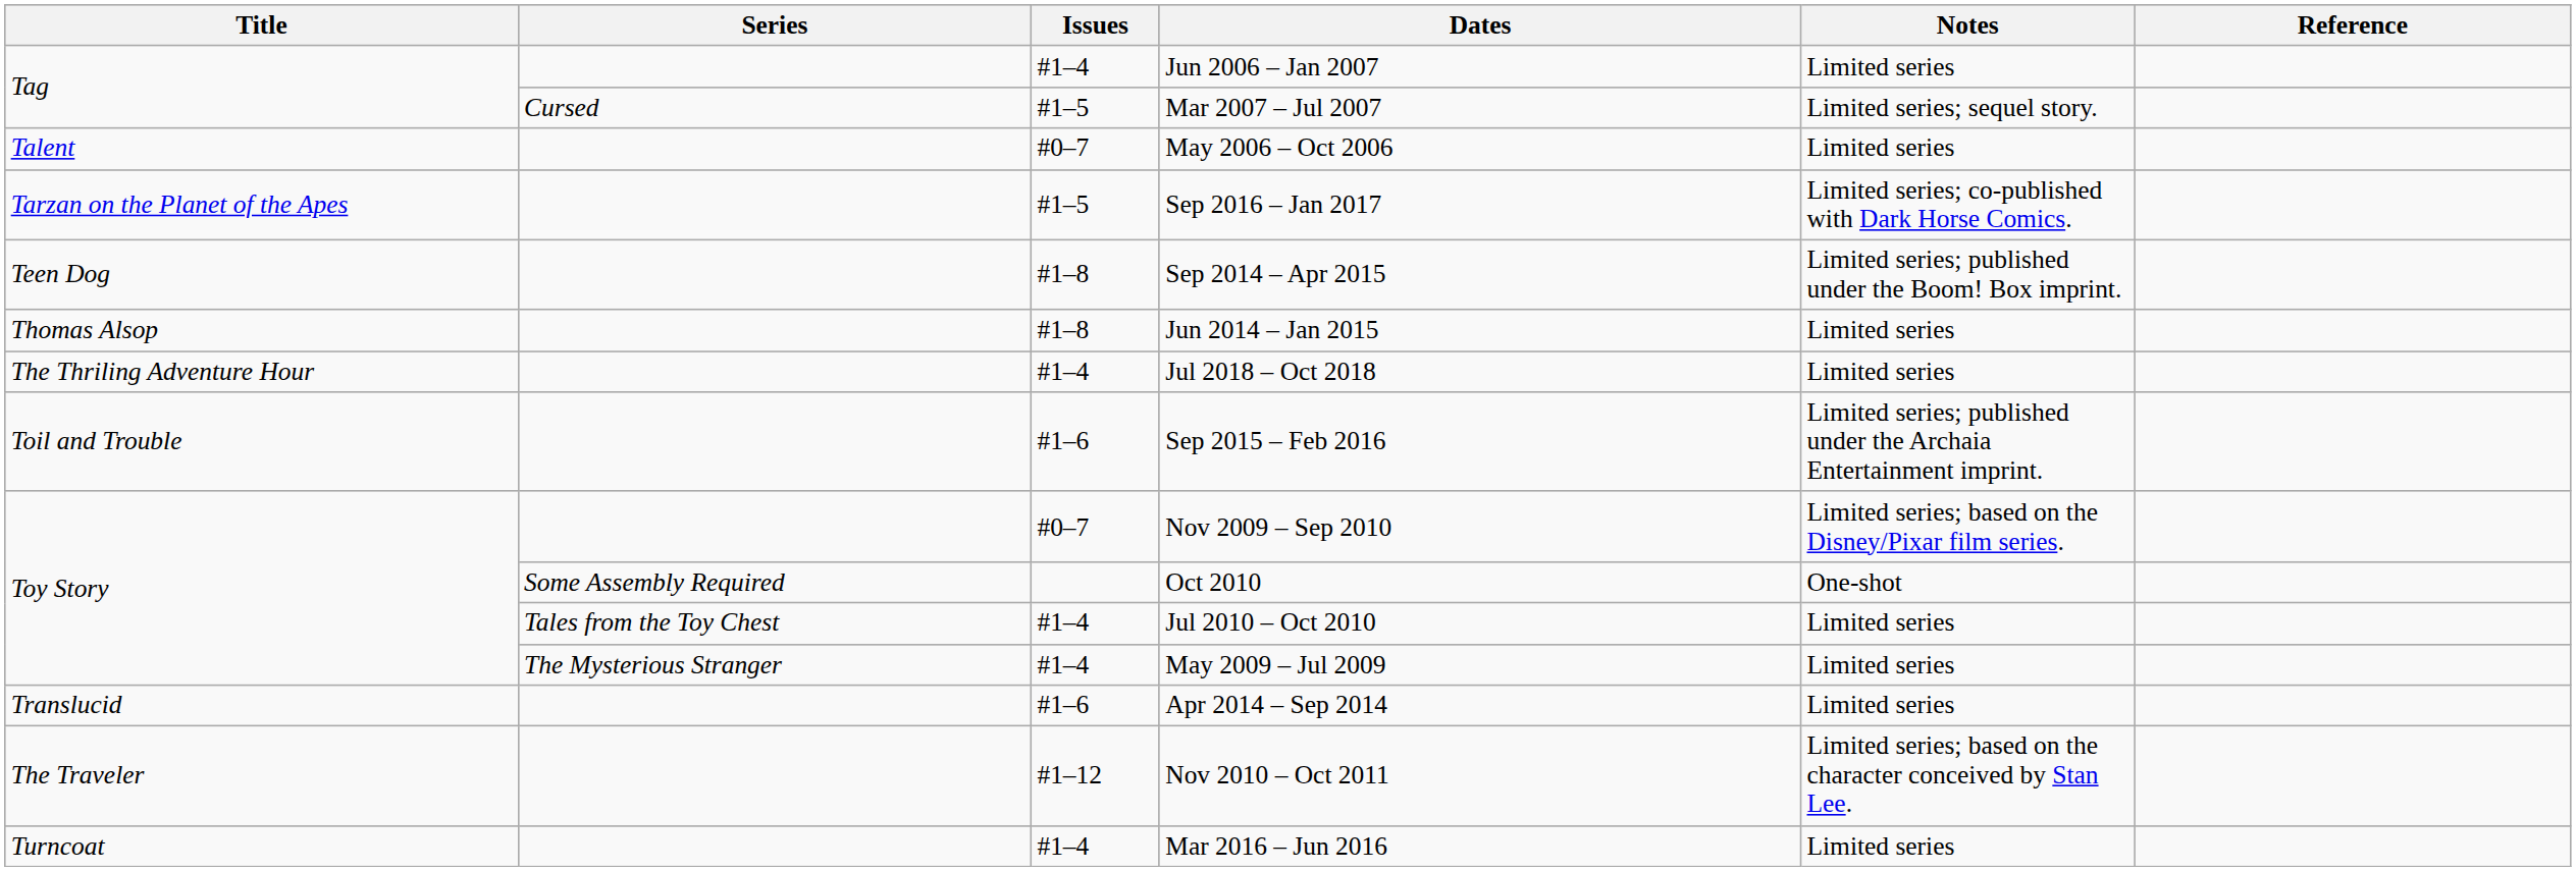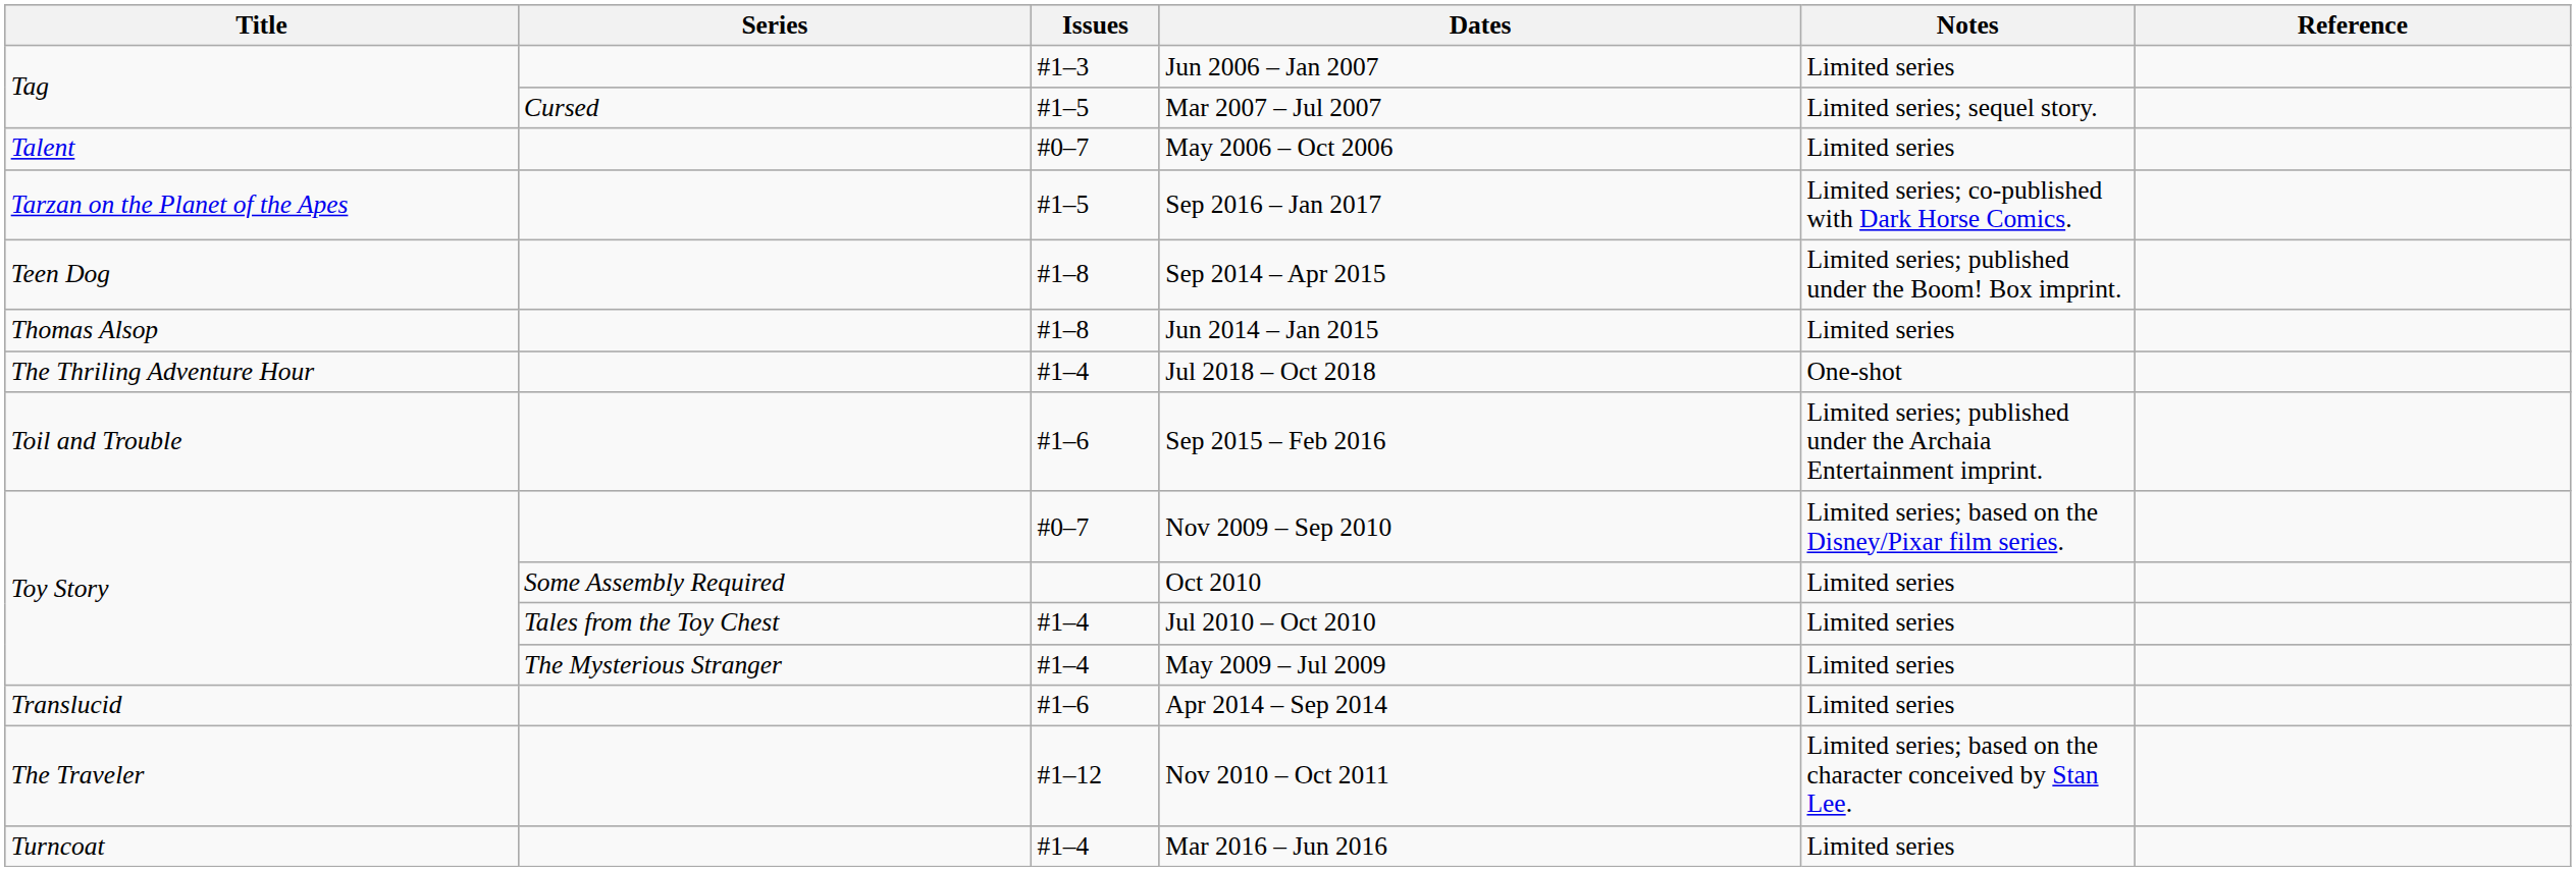Jun 2006 – Jan 2007 | Issues: #1–4 -> #1–3
Jul 2018 – Oct 2018 | Notes: Limited series -> One-shot
Oct 2010 | Notes: One-shot -> Limited series
